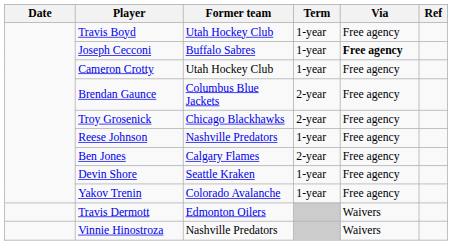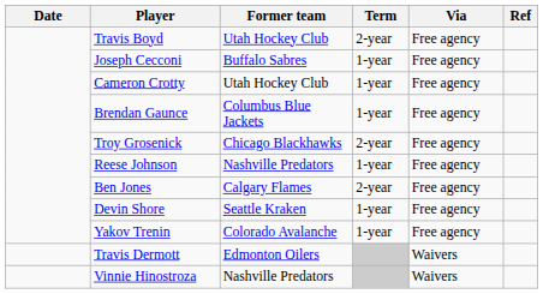Travis Boyd | Term: 1-year -> 2-year
Joseph Cecconi | Via: bold -> normal
Brendan Gaunce | Term: 2-year -> 1-year
